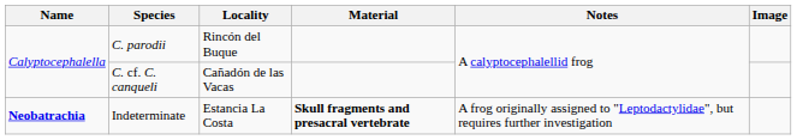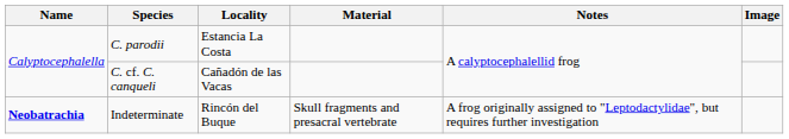C. parodii | Locality: Rincón del Buque -> Estancia La Costa
Indeterminate | Locality: Estancia La Costa -> Rincón del Buque
Indeterminate | Material: bold -> normal
